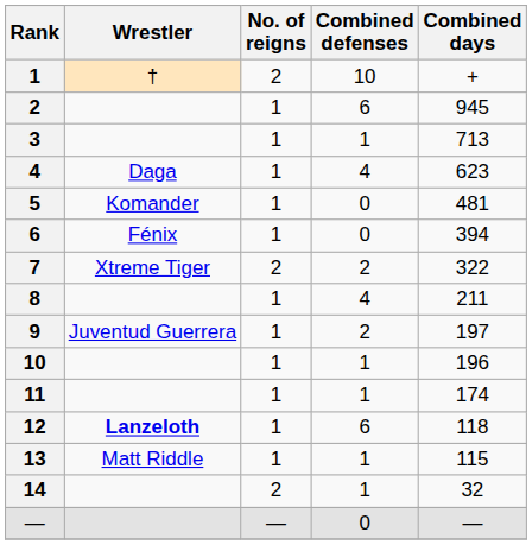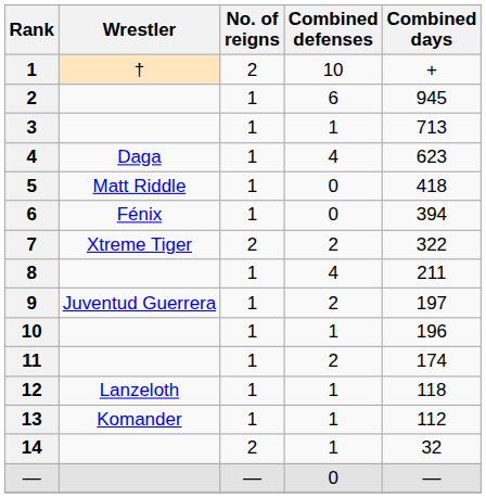5 | Wrestler: Komander -> Matt Riddle
5 | Combined days: 481 -> 418
11 | Combined defenses: 1 -> 2
12 | Wrestler: bold -> normal
12 | Combined defenses: 6 -> 1
13 | Wrestler: Matt Riddle -> Komander
13 | Combined days: 115 -> 112
